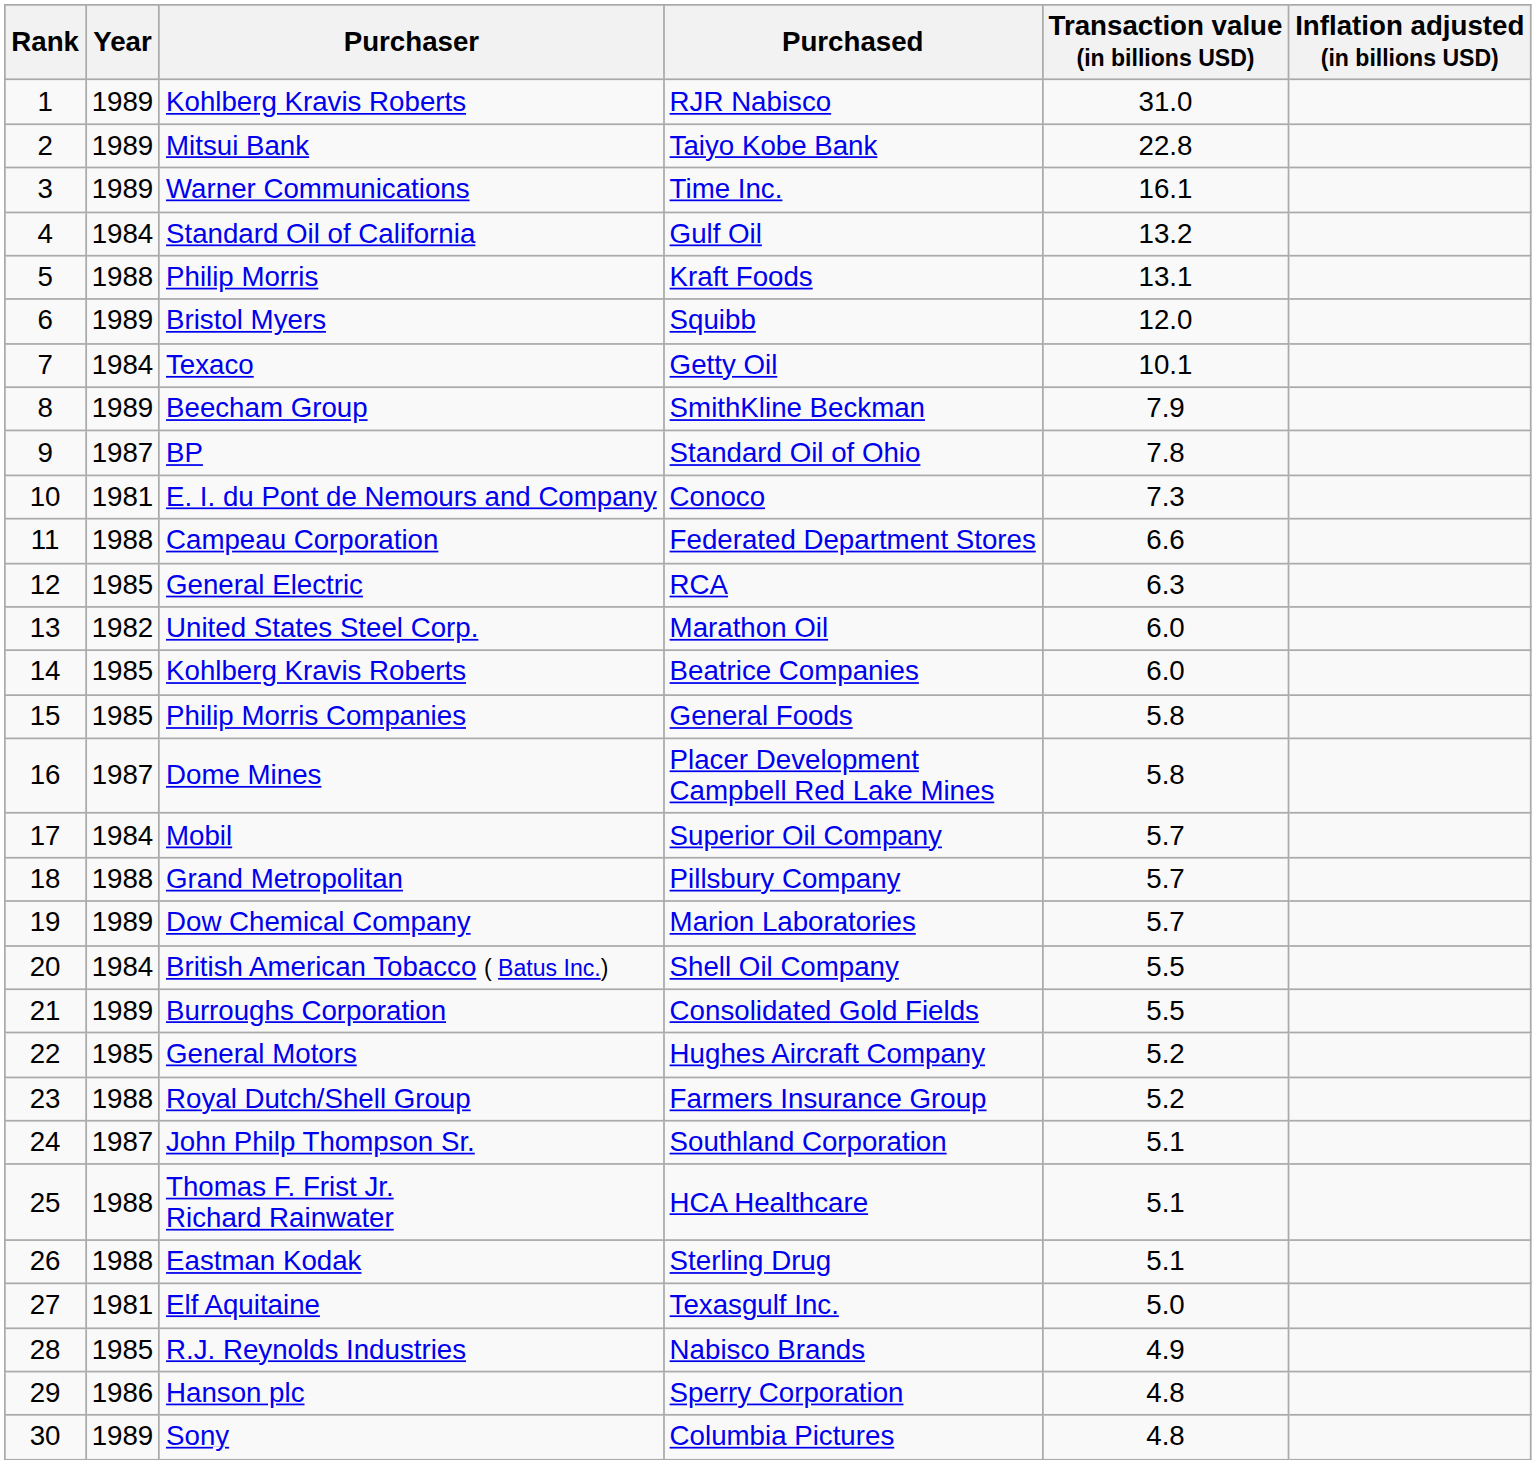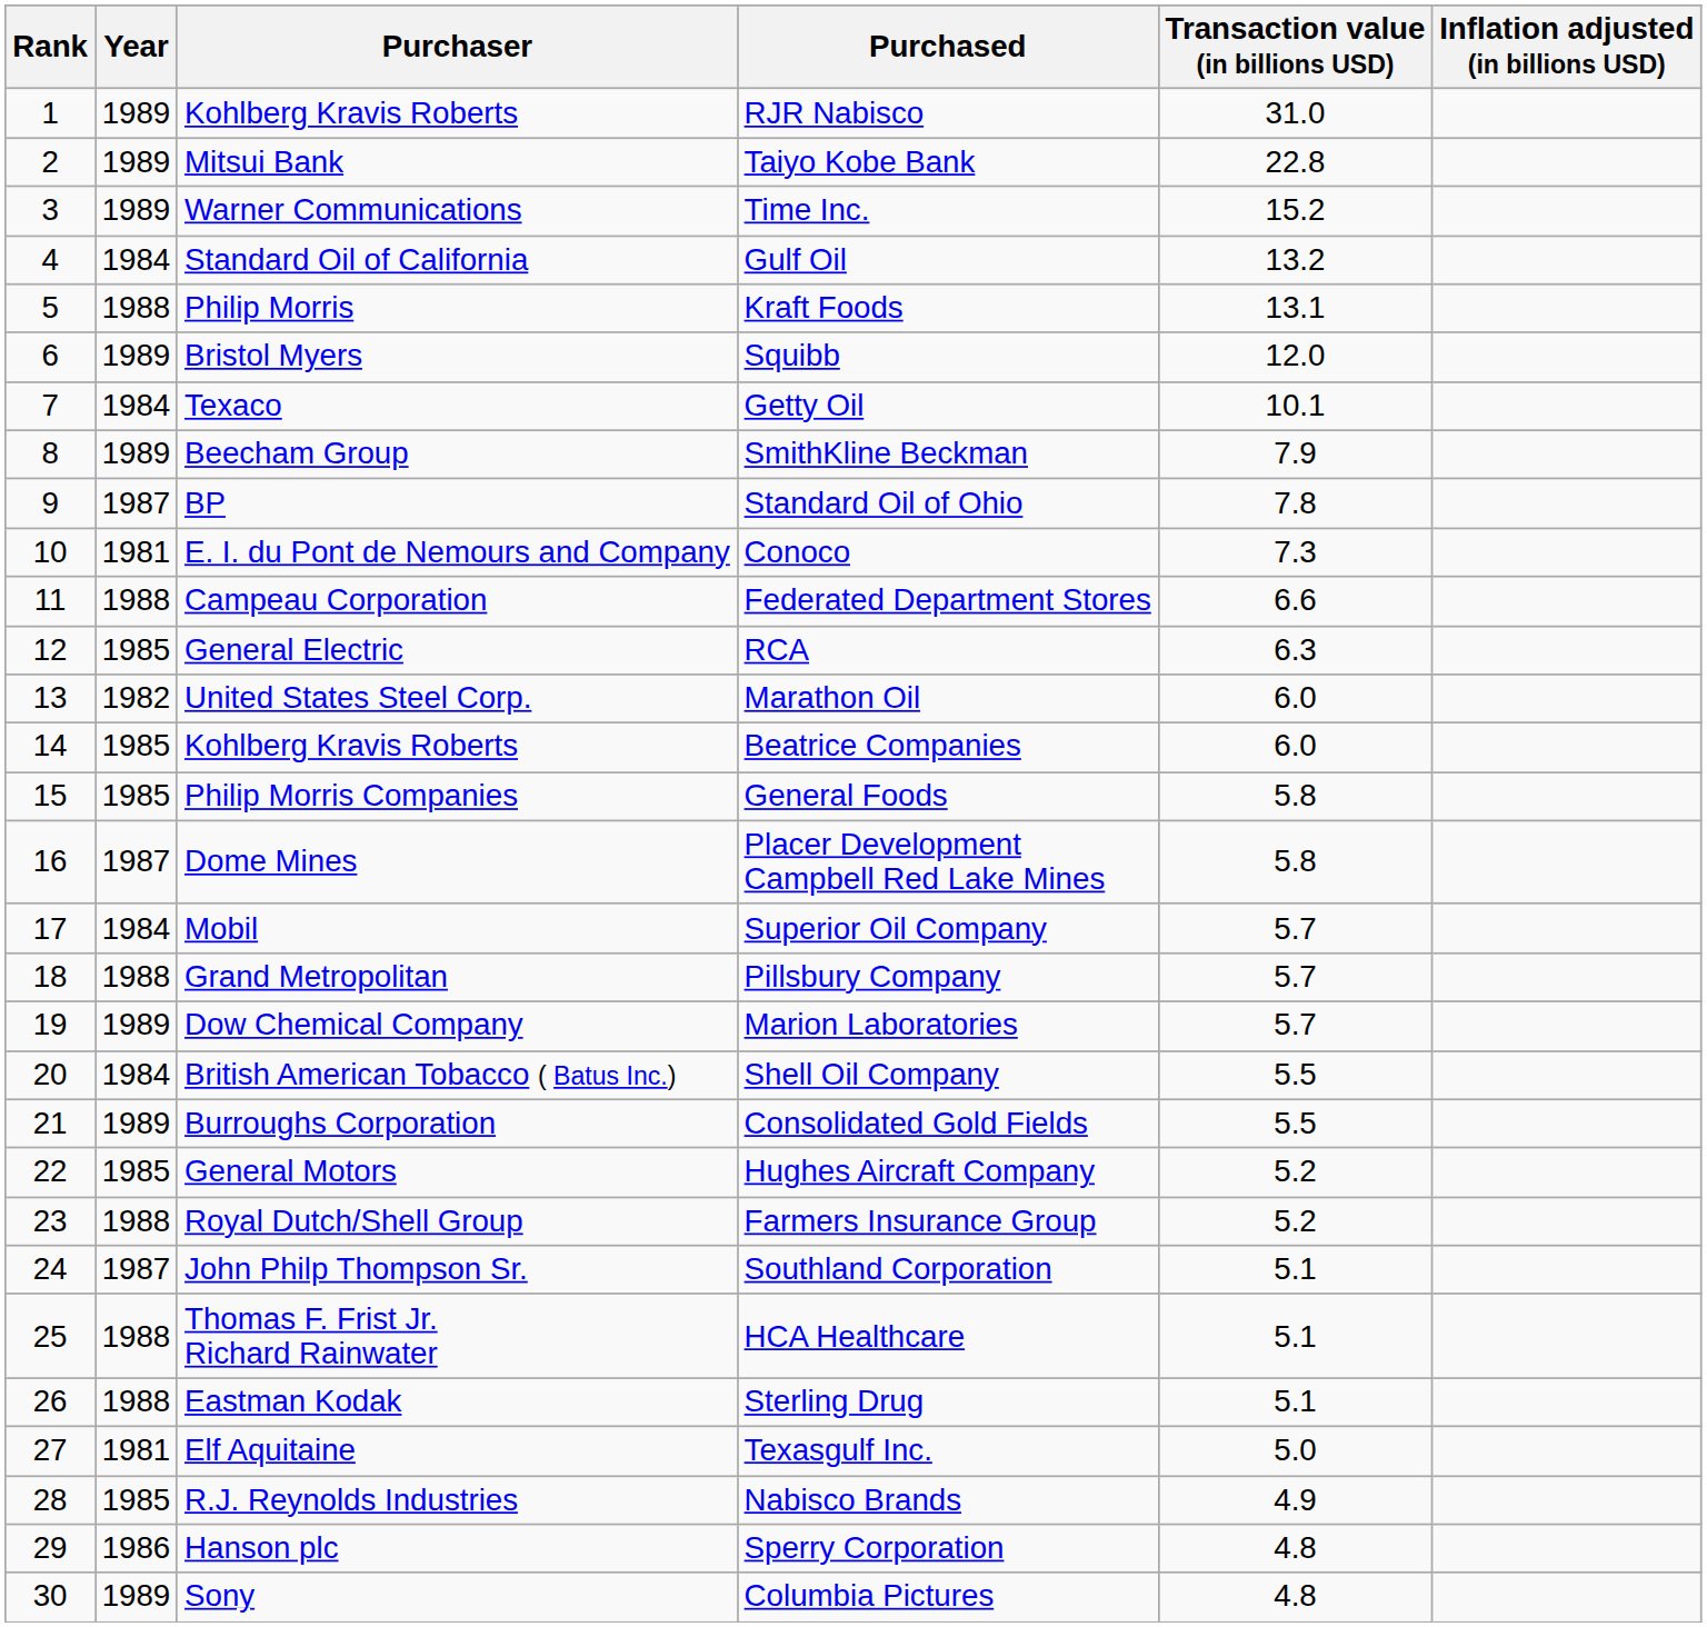Time Inc. | Transaction value (in billions USD): 16.1 -> 15.2
